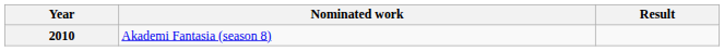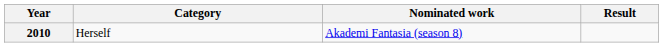+ column: Category | Herself
